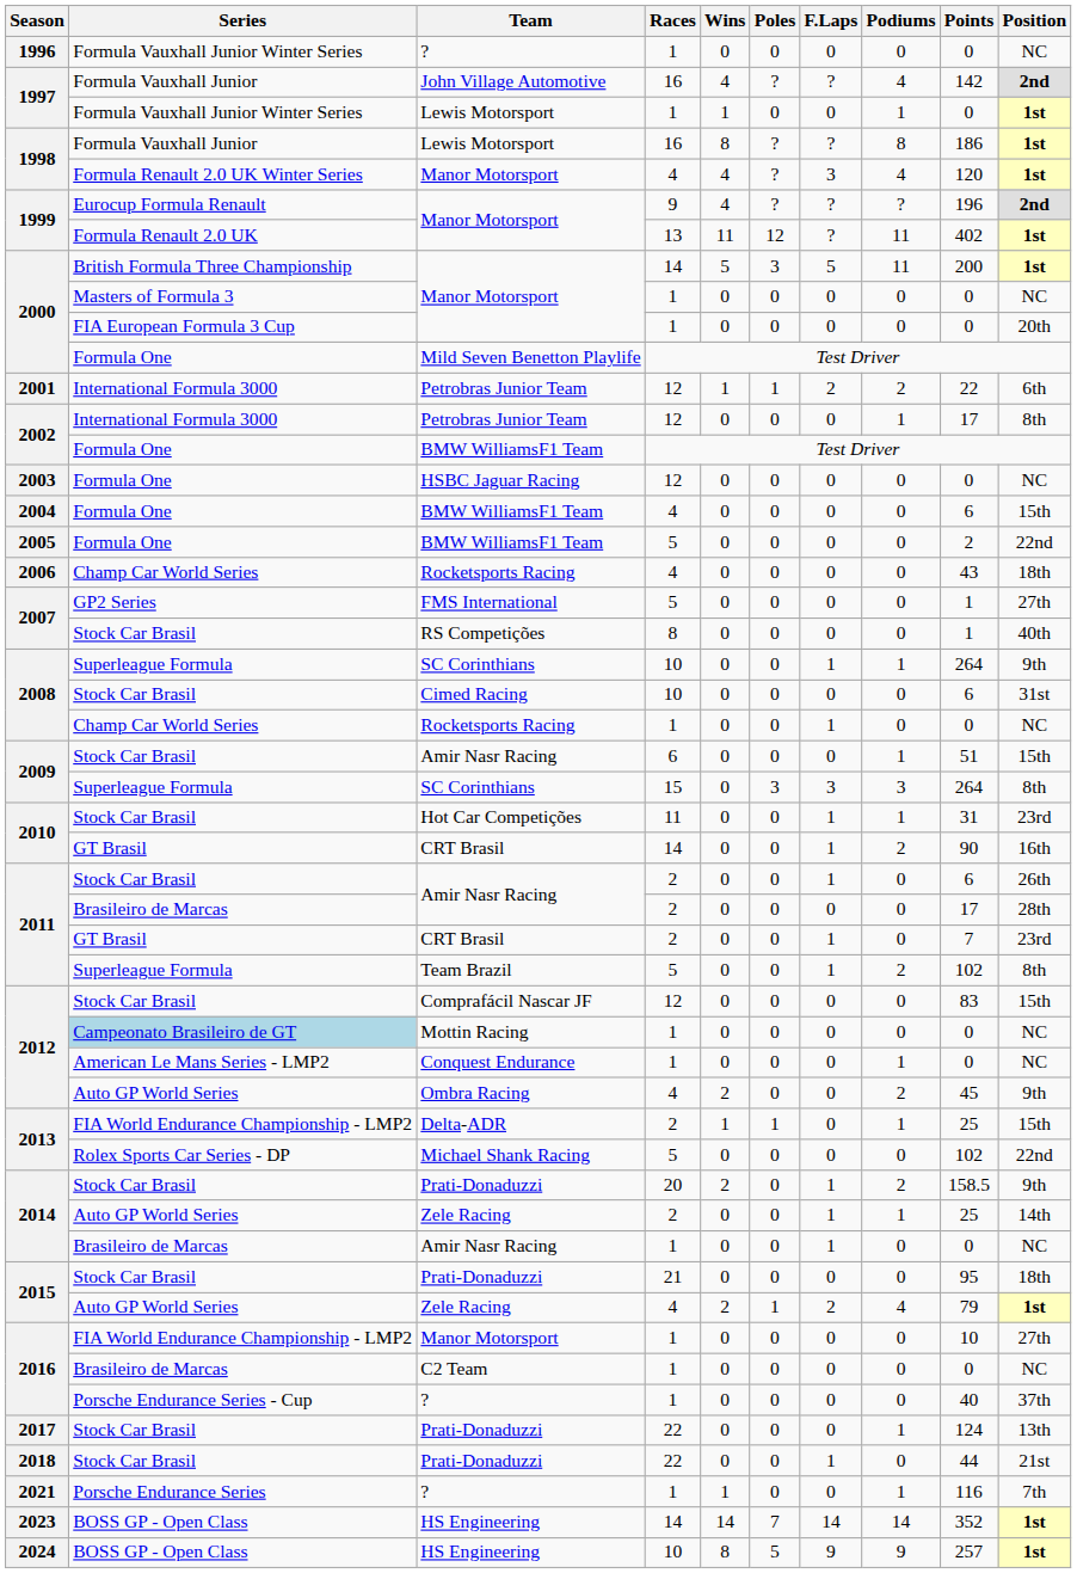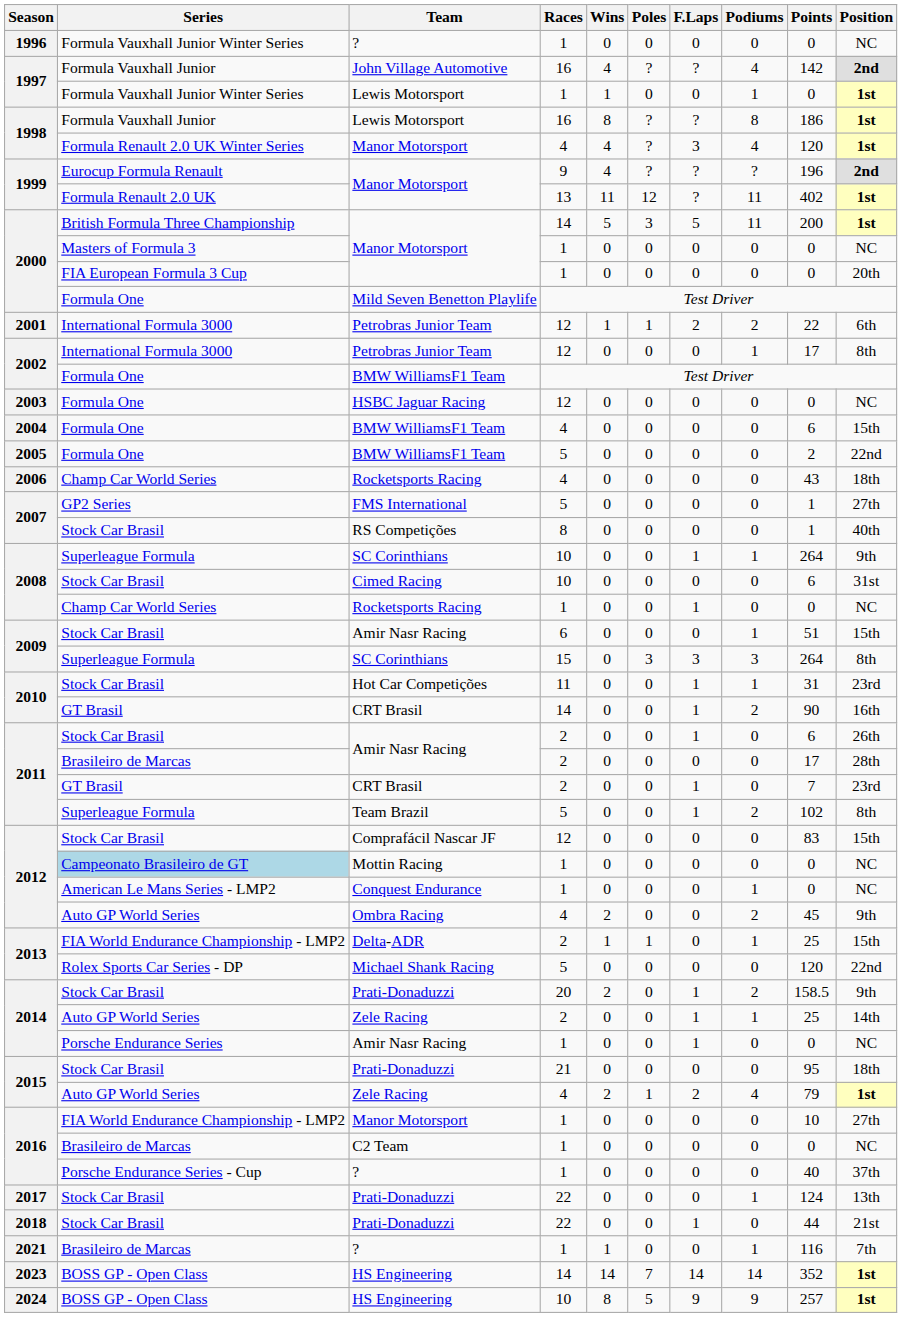Michael Shank Racing | Points: 102 -> 120
2014 / Amir Nasr Racing | Series: Brasileiro de Marcas -> Porsche Endurance Series
2021 / ? | Series: Porsche Endurance Series -> Brasileiro de Marcas
